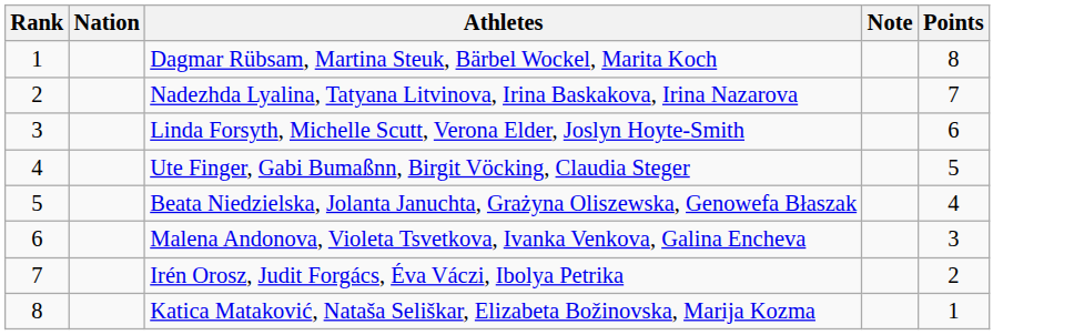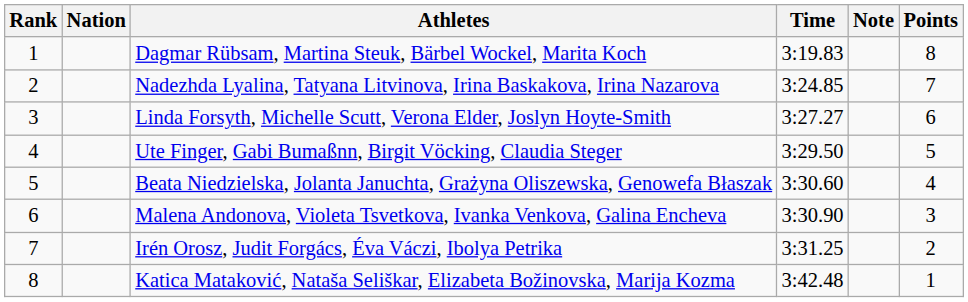+ column: Time | 3:19.83 | 3:24.85 | 3:27.27 | 3:29.50 | 3:30.60 | 3:30.90 | 3:31.25 | 3:42.48
